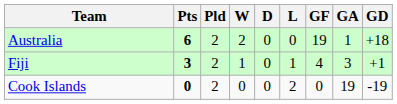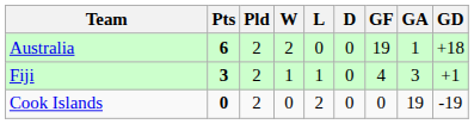columns swapped: D <-> L
